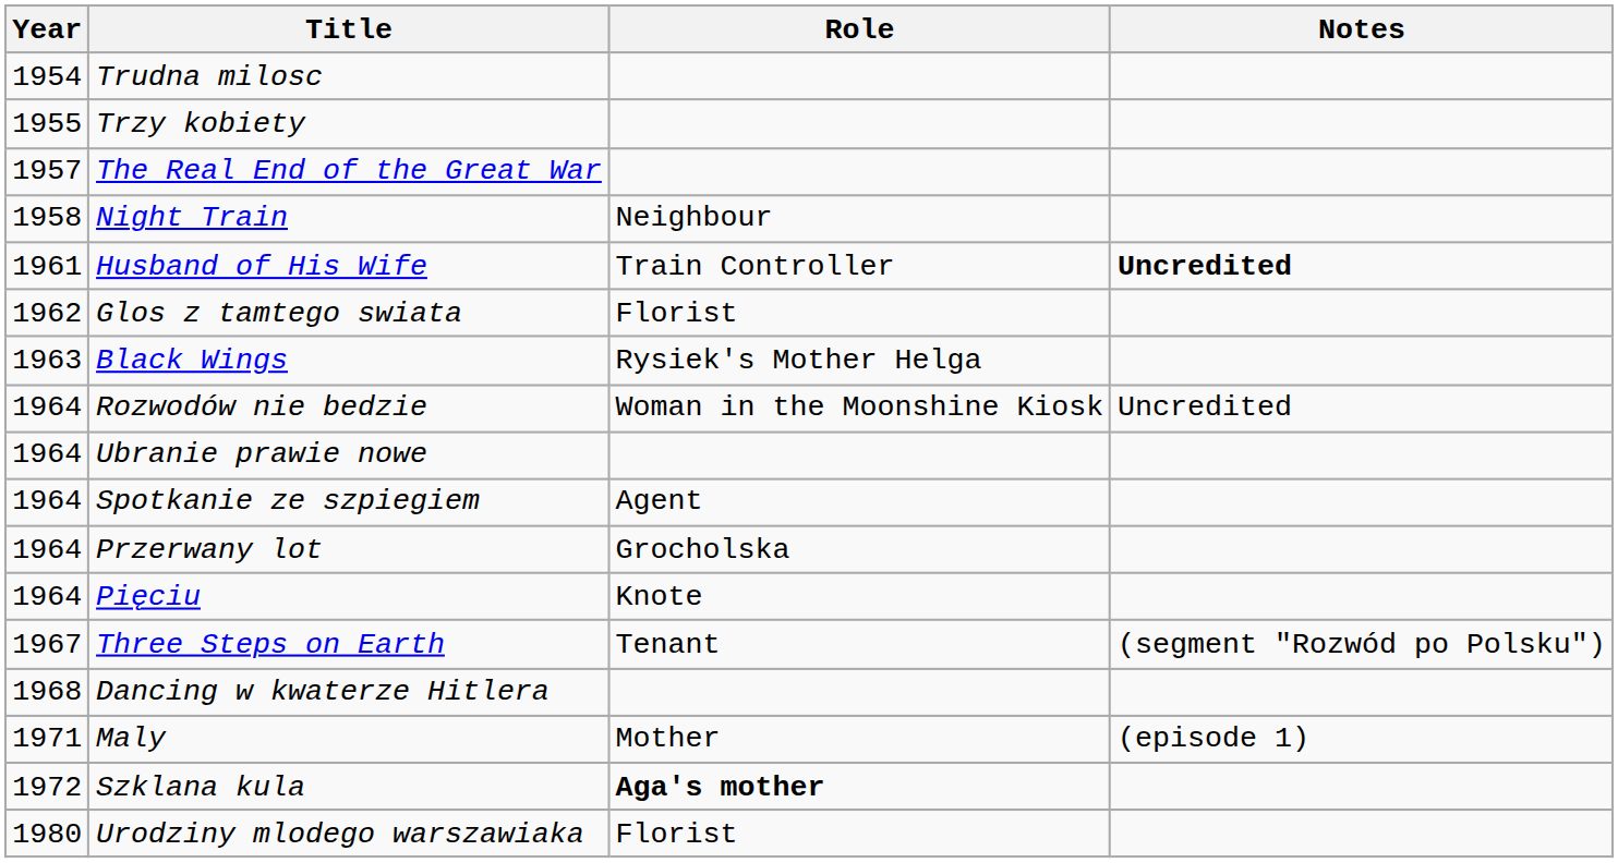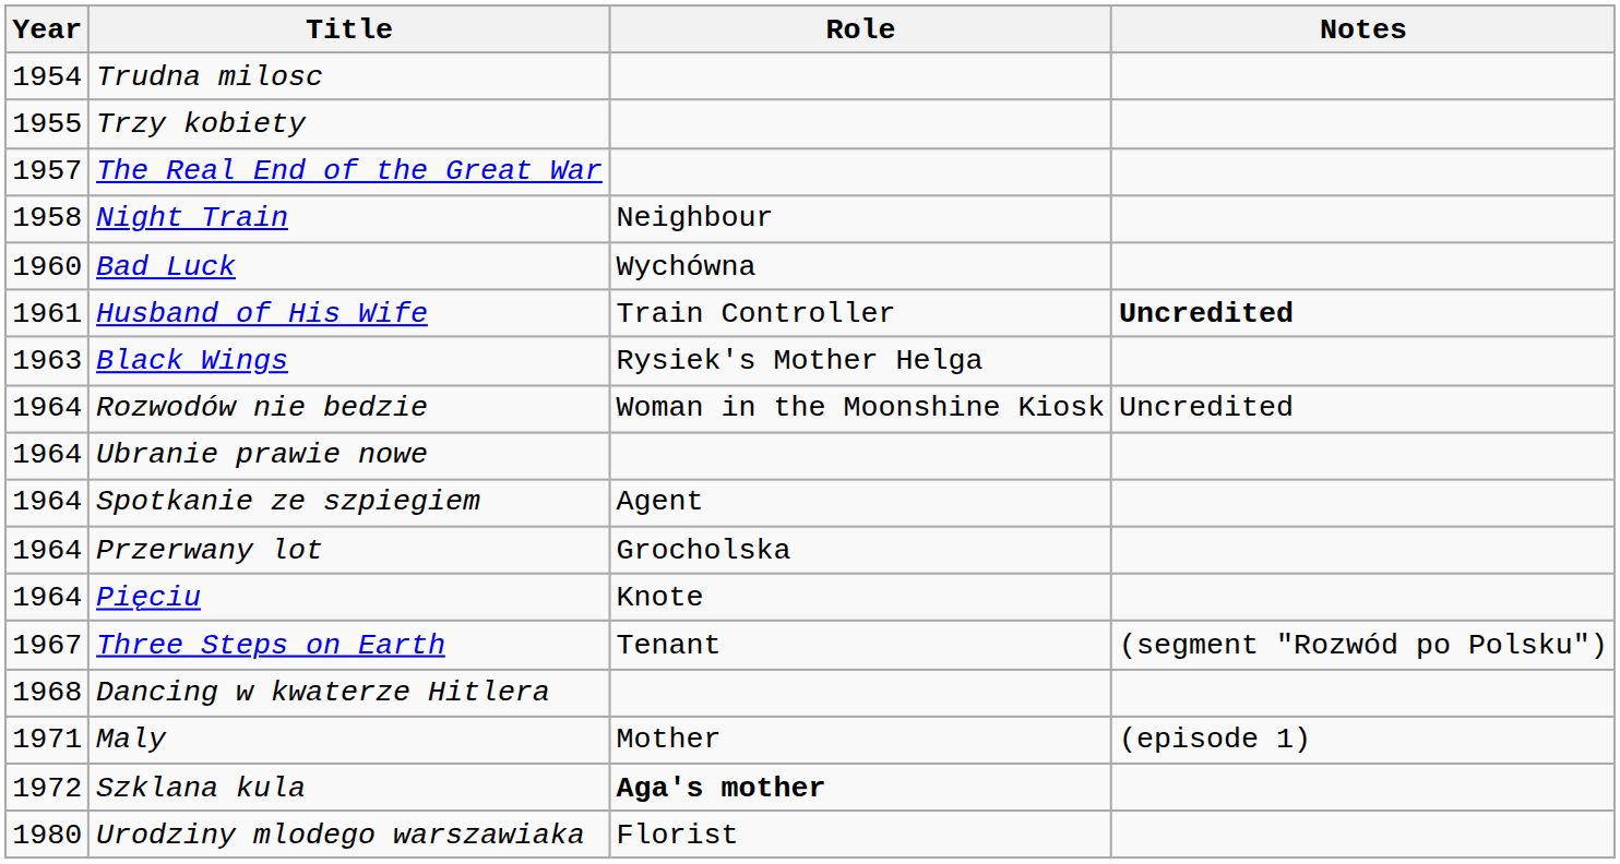+ row: 1960 | Bad Luck | Wychówna
- row: 1962 | Glos z tamtego swiata | Florist
